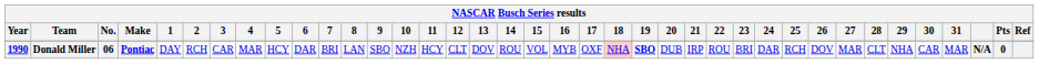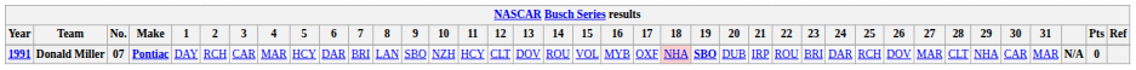Donald Miller | Year: 1990 -> 1991
Donald Miller | No.: 06 -> 07
